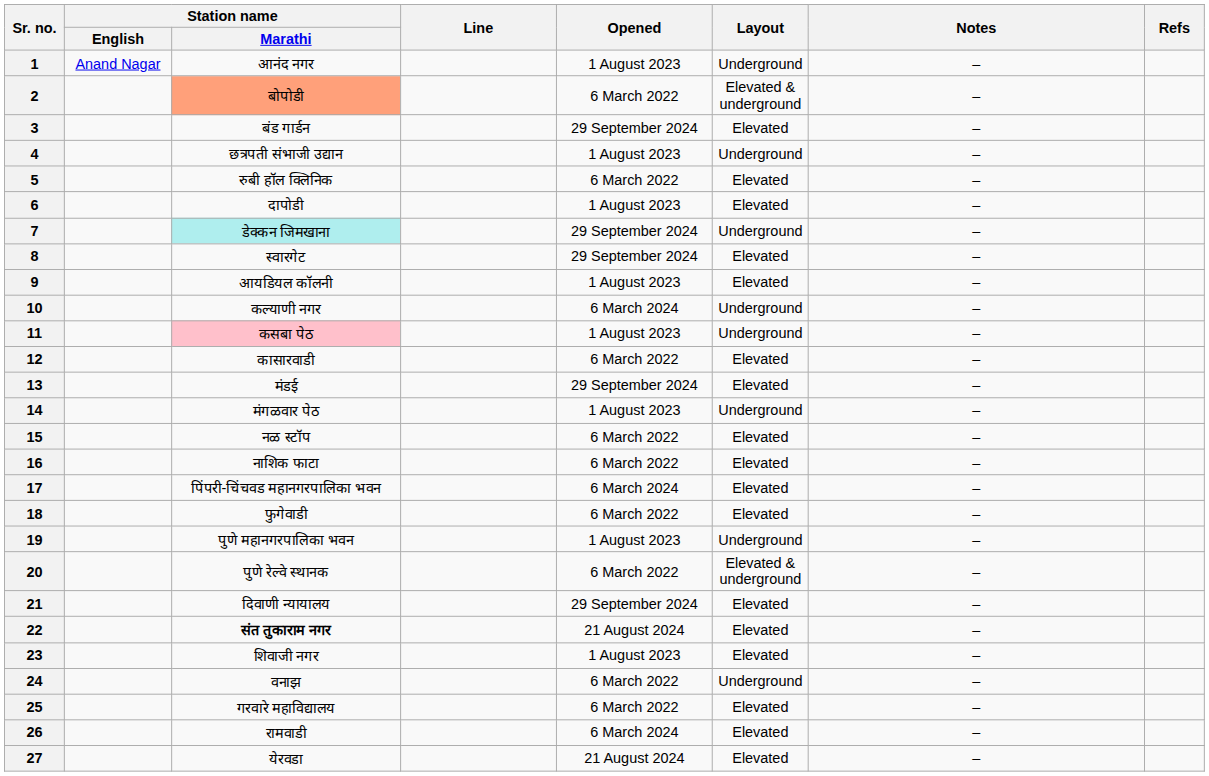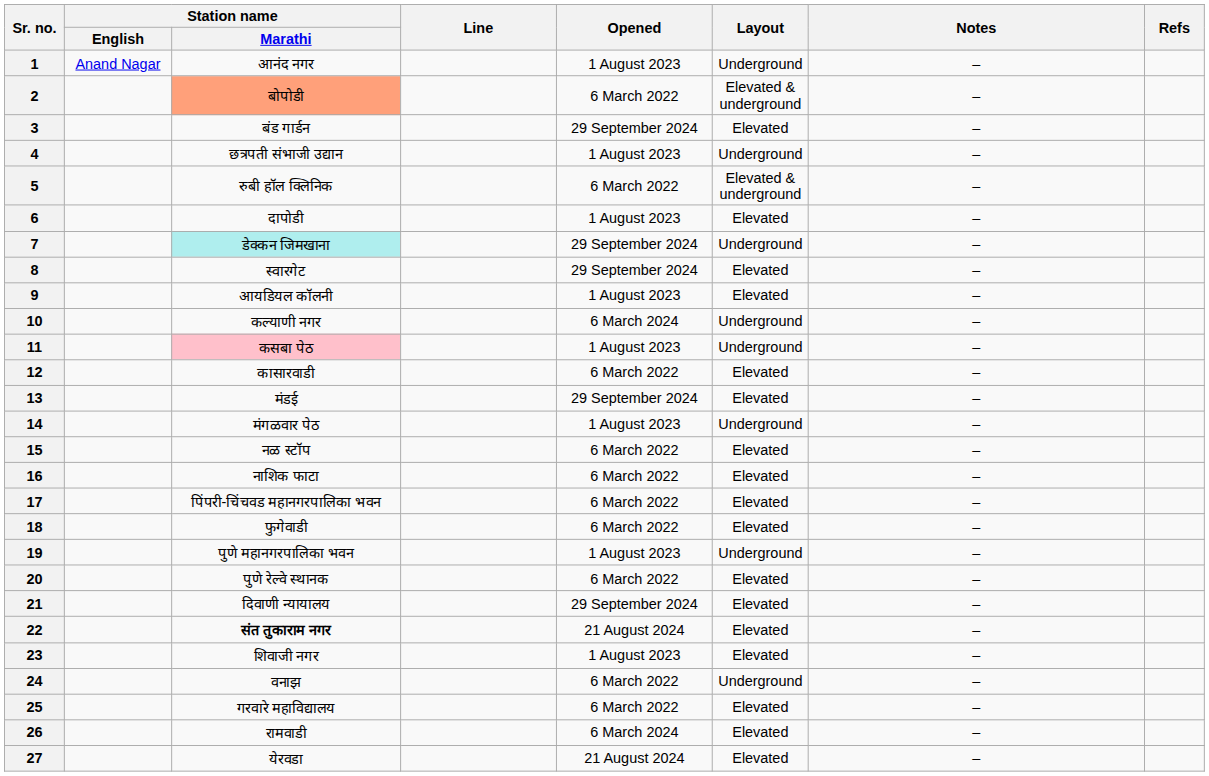5 | Layout: Elevated -> Elevated & underground
17 | Opened: 6 March 2024 -> 6 March 2022
20 | Layout: Elevated & underground -> Elevated
